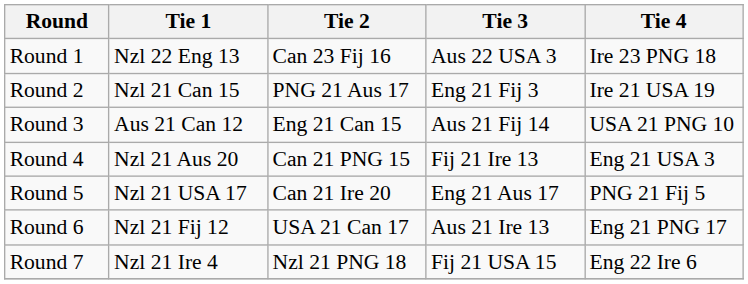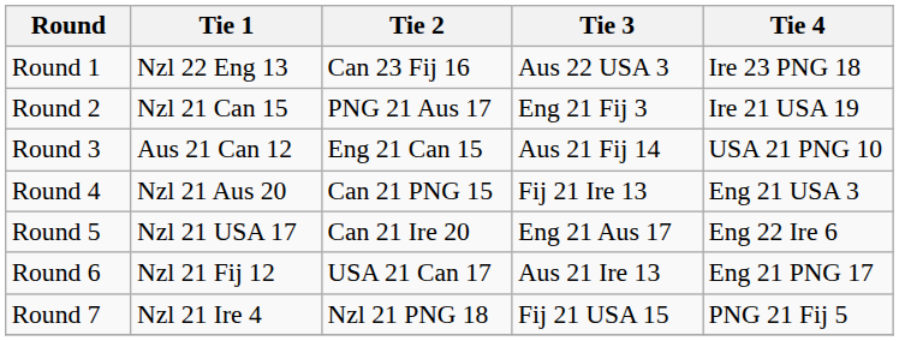Round 5 | Tie 4: PNG 21 Fij 5 -> Eng 22 Ire 6
Round 7 | Tie 4: Eng 22 Ire 6 -> PNG 21 Fij 5
